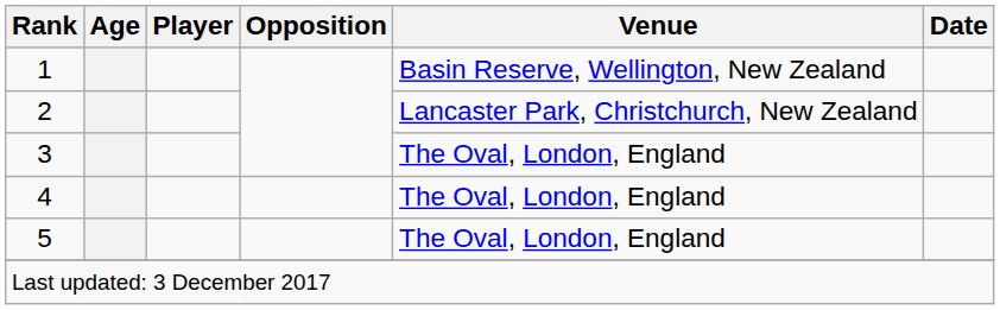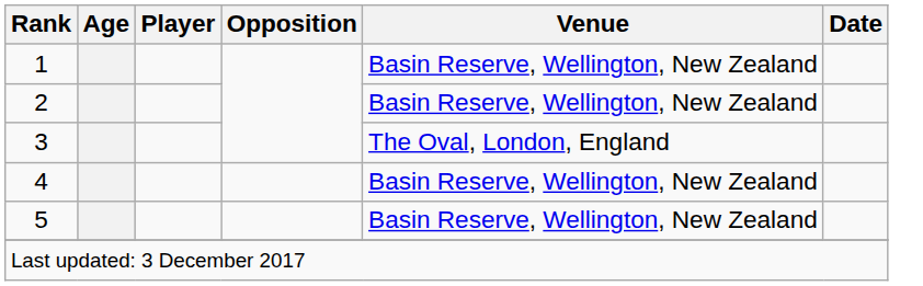2 | Venue: Lancaster Park, Christchurch, New Zealand -> Basin Reserve, Wellington, New Zealand
4 | Venue: The Oval, London, England -> Basin Reserve, Wellington, New Zealand
5 | Venue: The Oval, London, England -> Basin Reserve, Wellington, New Zealand
